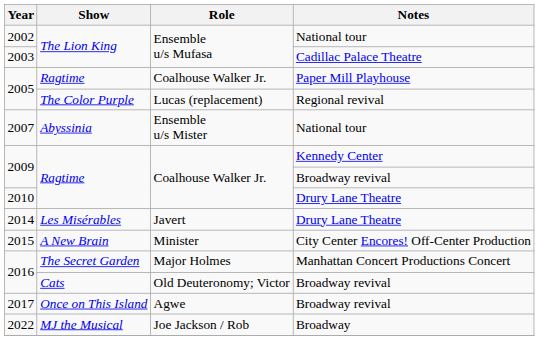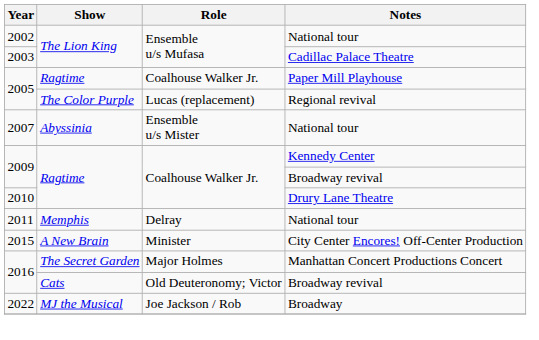+ row: 2011 | Memphis | Delray | National tour
- row: 2014 | Les Misérables | Javert | Drury Lane Theatre
- row: 2017 | Once on This Island | Agwe | Broadway revival
